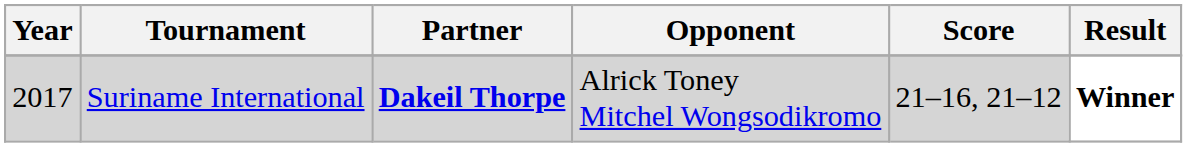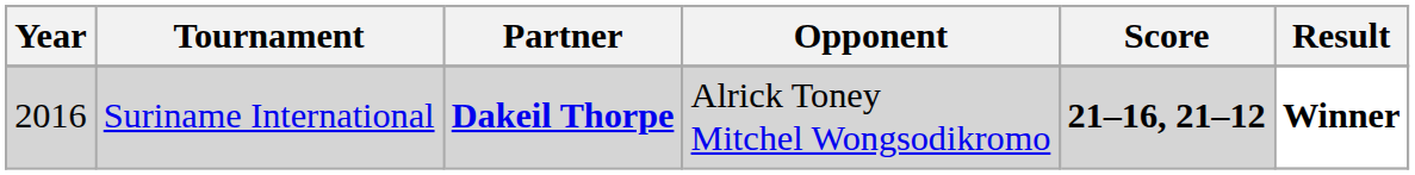Suriname International | Year: 2017 -> 2016
Suriname International | Score: normal -> bold
